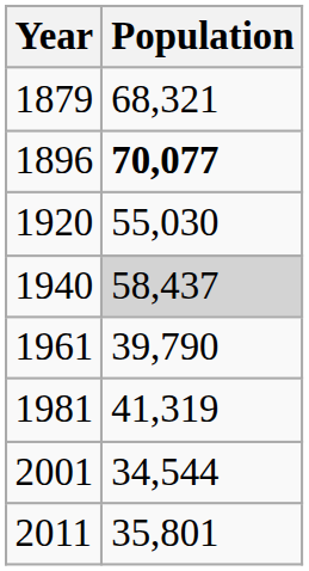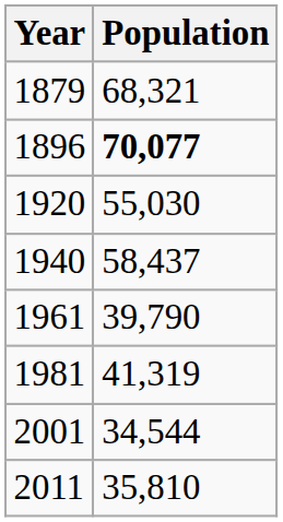1940 | Population: lightgrey background -> no background
2011 | Population: 35,801 -> 35,810
